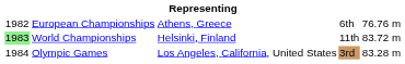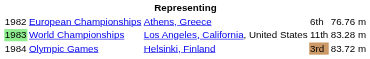World Championships | column 3: Helsinki, Finland -> Los Angeles, California, United States
World Championships | column 5: 83.72 m -> 83.28 m
Olympic Games | column 3: Los Angeles, California, United States -> Helsinki, Finland
Olympic Games | column 5: 83.28 m -> 83.72 m
